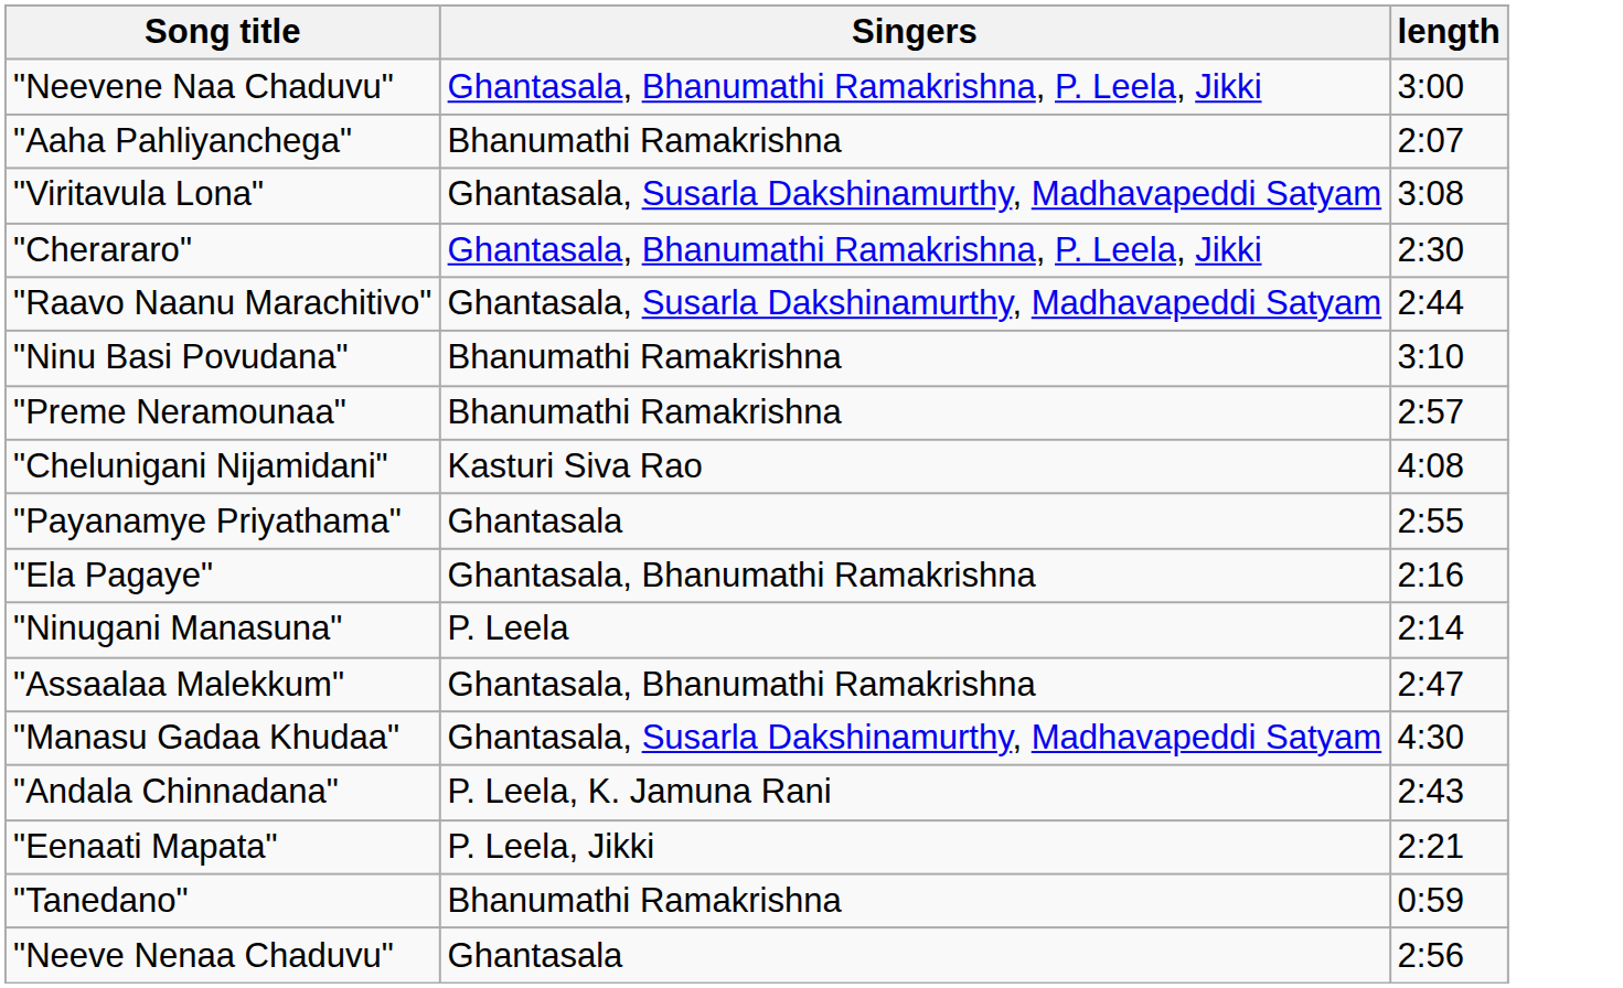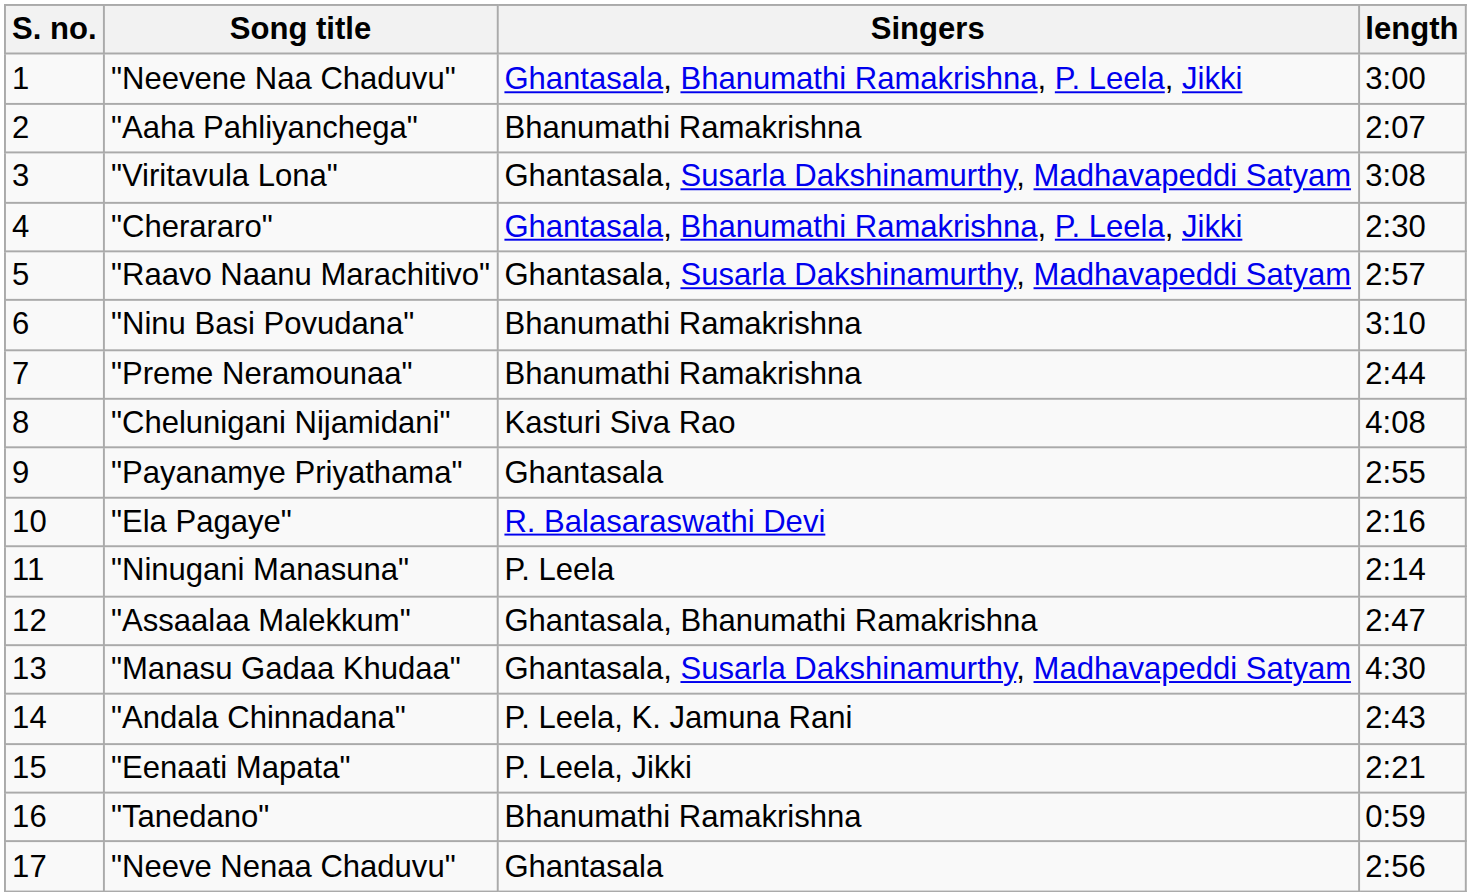+ column: S. no. | 1 | 2 | 3 | 4 | 5 | 6 | 7 | 8 | 9 | 10 | 11 | 12 | 13 | 14 | 15 | 16 | 17
"Raavo Naanu Marachitivo" | length: 2:44 -> 2:57
"Preme Neramounaa" | length: 2:57 -> 2:44
"Ela Pagaye" | Singers: Ghantasala, Bhanumathi Ramakrishna -> R. Balasaraswathi Devi
